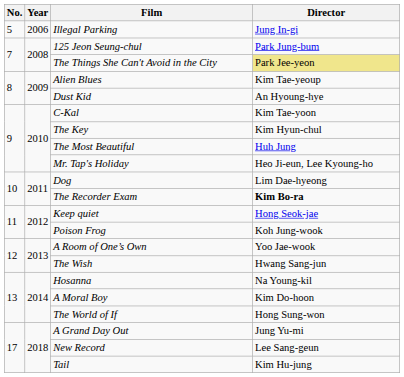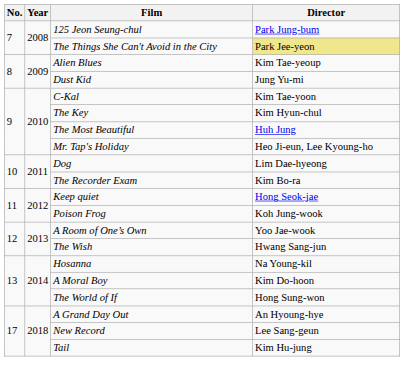- row: 5 | 2006 | Illegal Parking | Jung In-gi
Dust Kid | Director: An Hyoung-hye -> Jung Yu-mi
The Recorder Exam | Director: bold -> normal
A Grand Day Out | Director: Jung Yu-mi -> An Hyoung-hye
